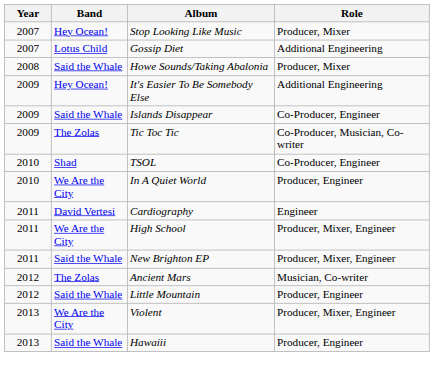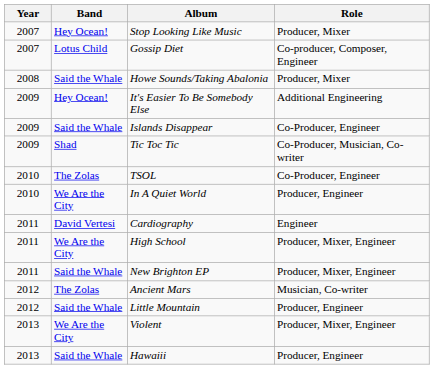Gossip Diet | Role: Additional Engineering -> Co-producer, Composer, Engineer
Tic Toc Tic | Band: The Zolas -> Shad
TSOL | Band: Shad -> The Zolas
